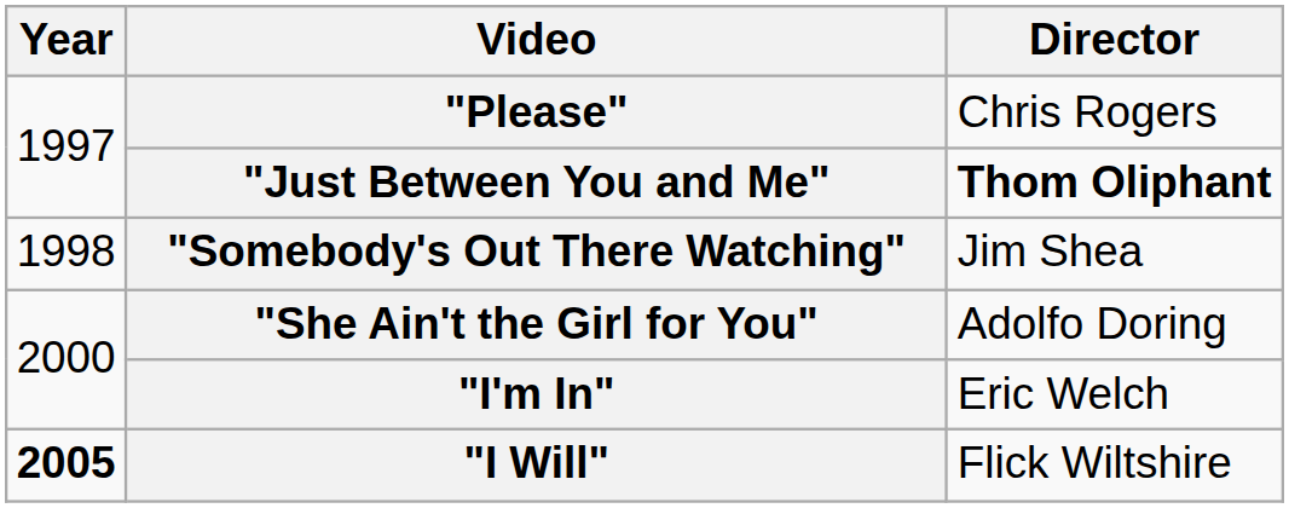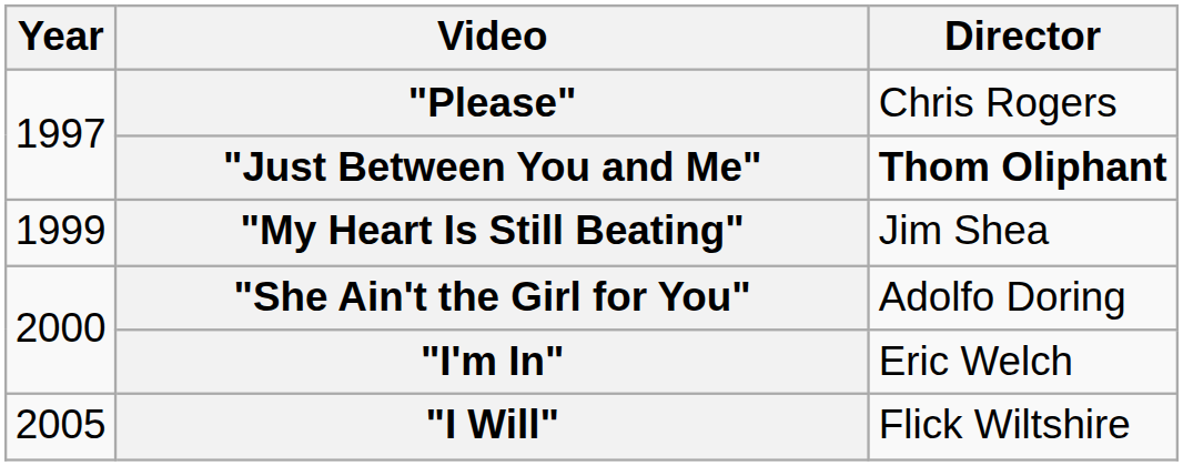- row: 1998 | "Somebody's Out There Watching" | Jim Shea
+ row: 1999 | "My Heart Is Still Beating" | Jim Shea
"I Will" | Year: bold -> normal
